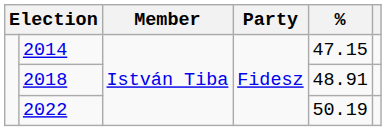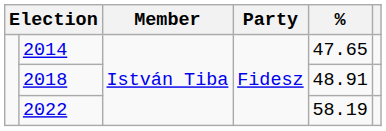2014 | %: 47.15 -> 47.65
2022 | %: 50.19 -> 58.19
